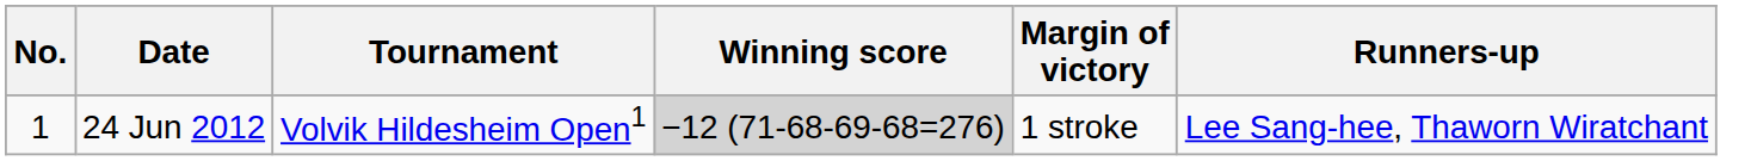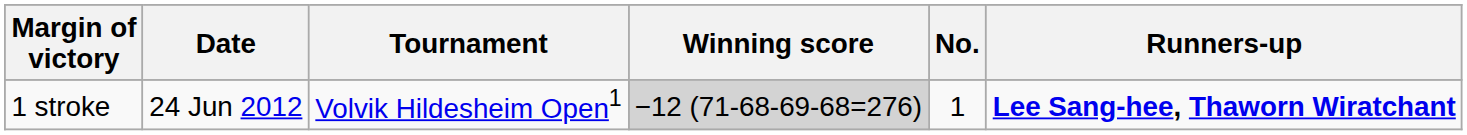columns swapped: No. <-> Margin of victory
24 Jun 2012 | Runners-up: normal -> bold
